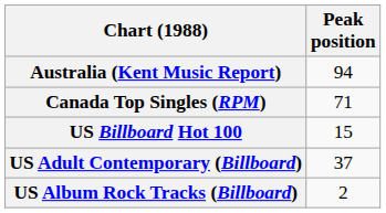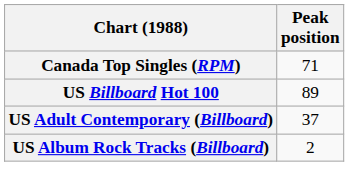- row: Australia (Kent Music Report) | 94
US Billboard Hot 100 | Peak position: 15 -> 89
